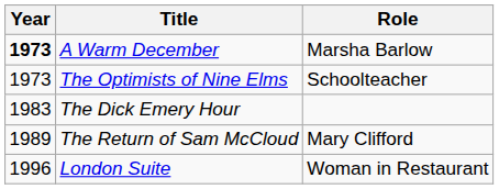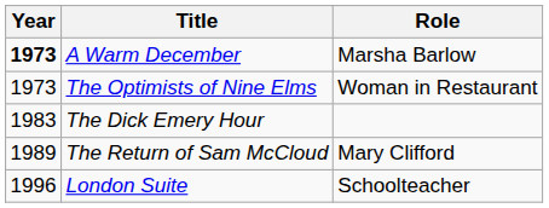The Optimists of Nine Elms | Role: Schoolteacher -> Woman in Restaurant
London Suite | Role: Woman in Restaurant -> Schoolteacher
